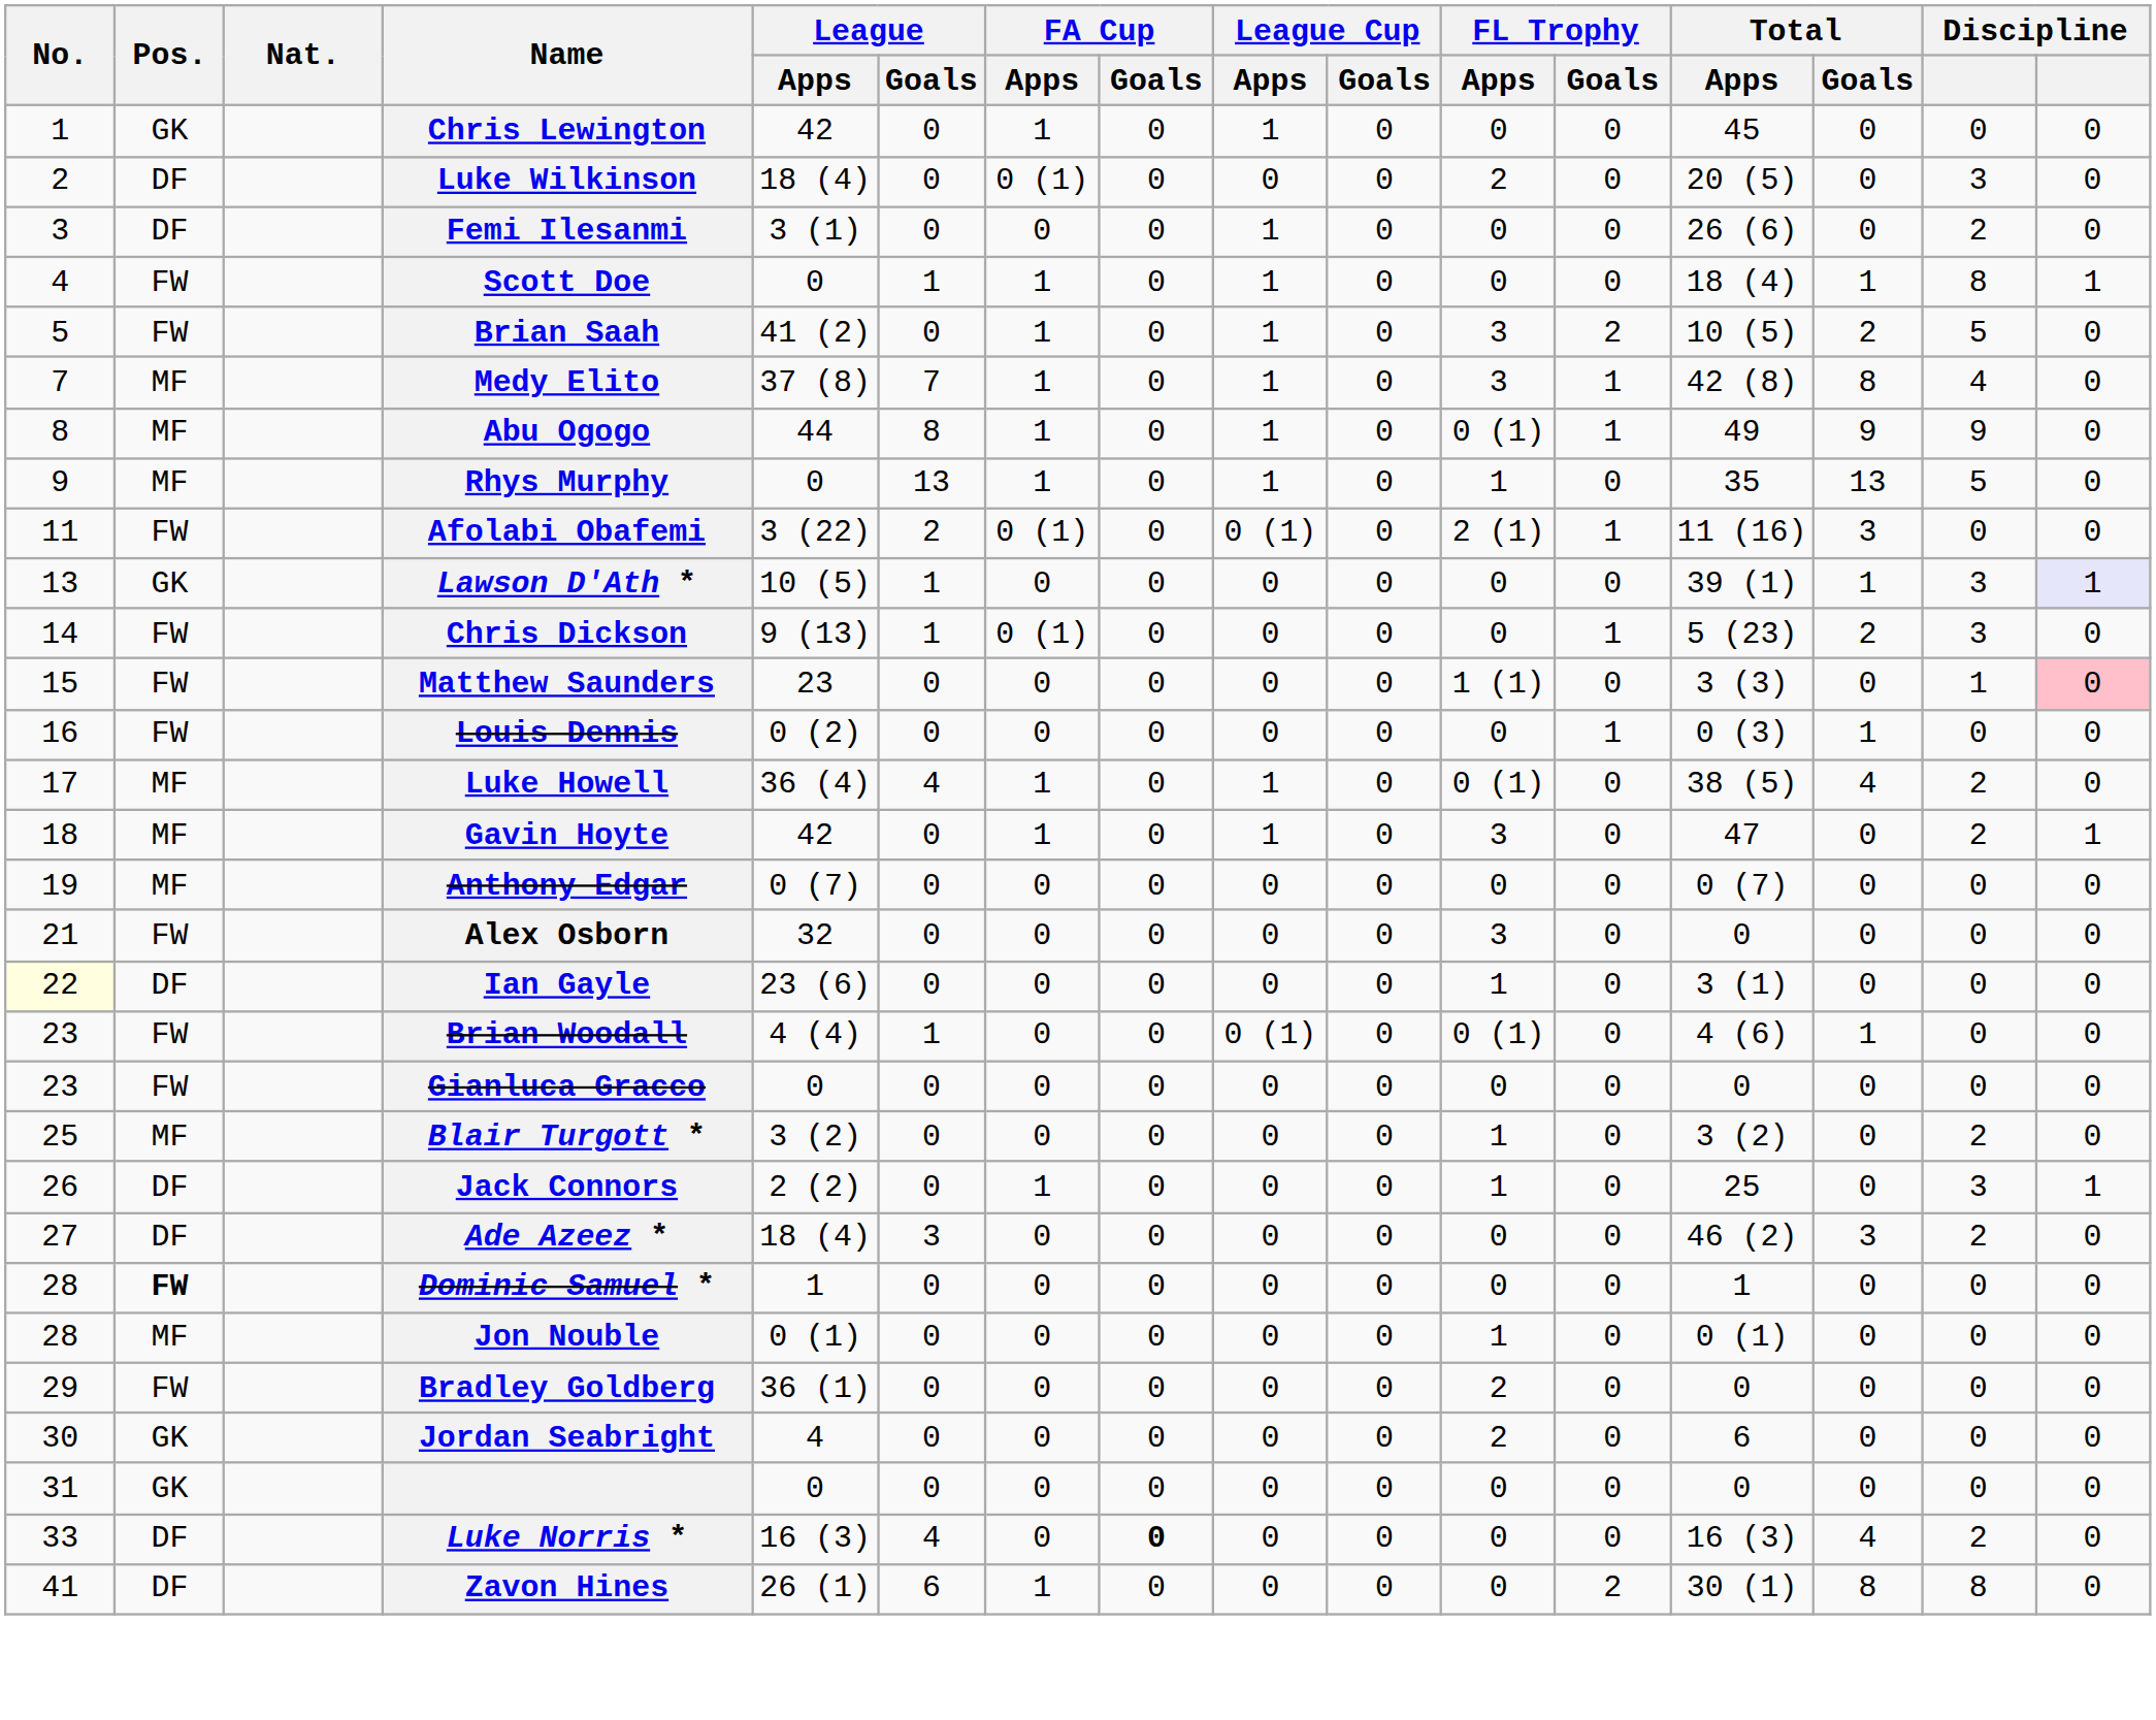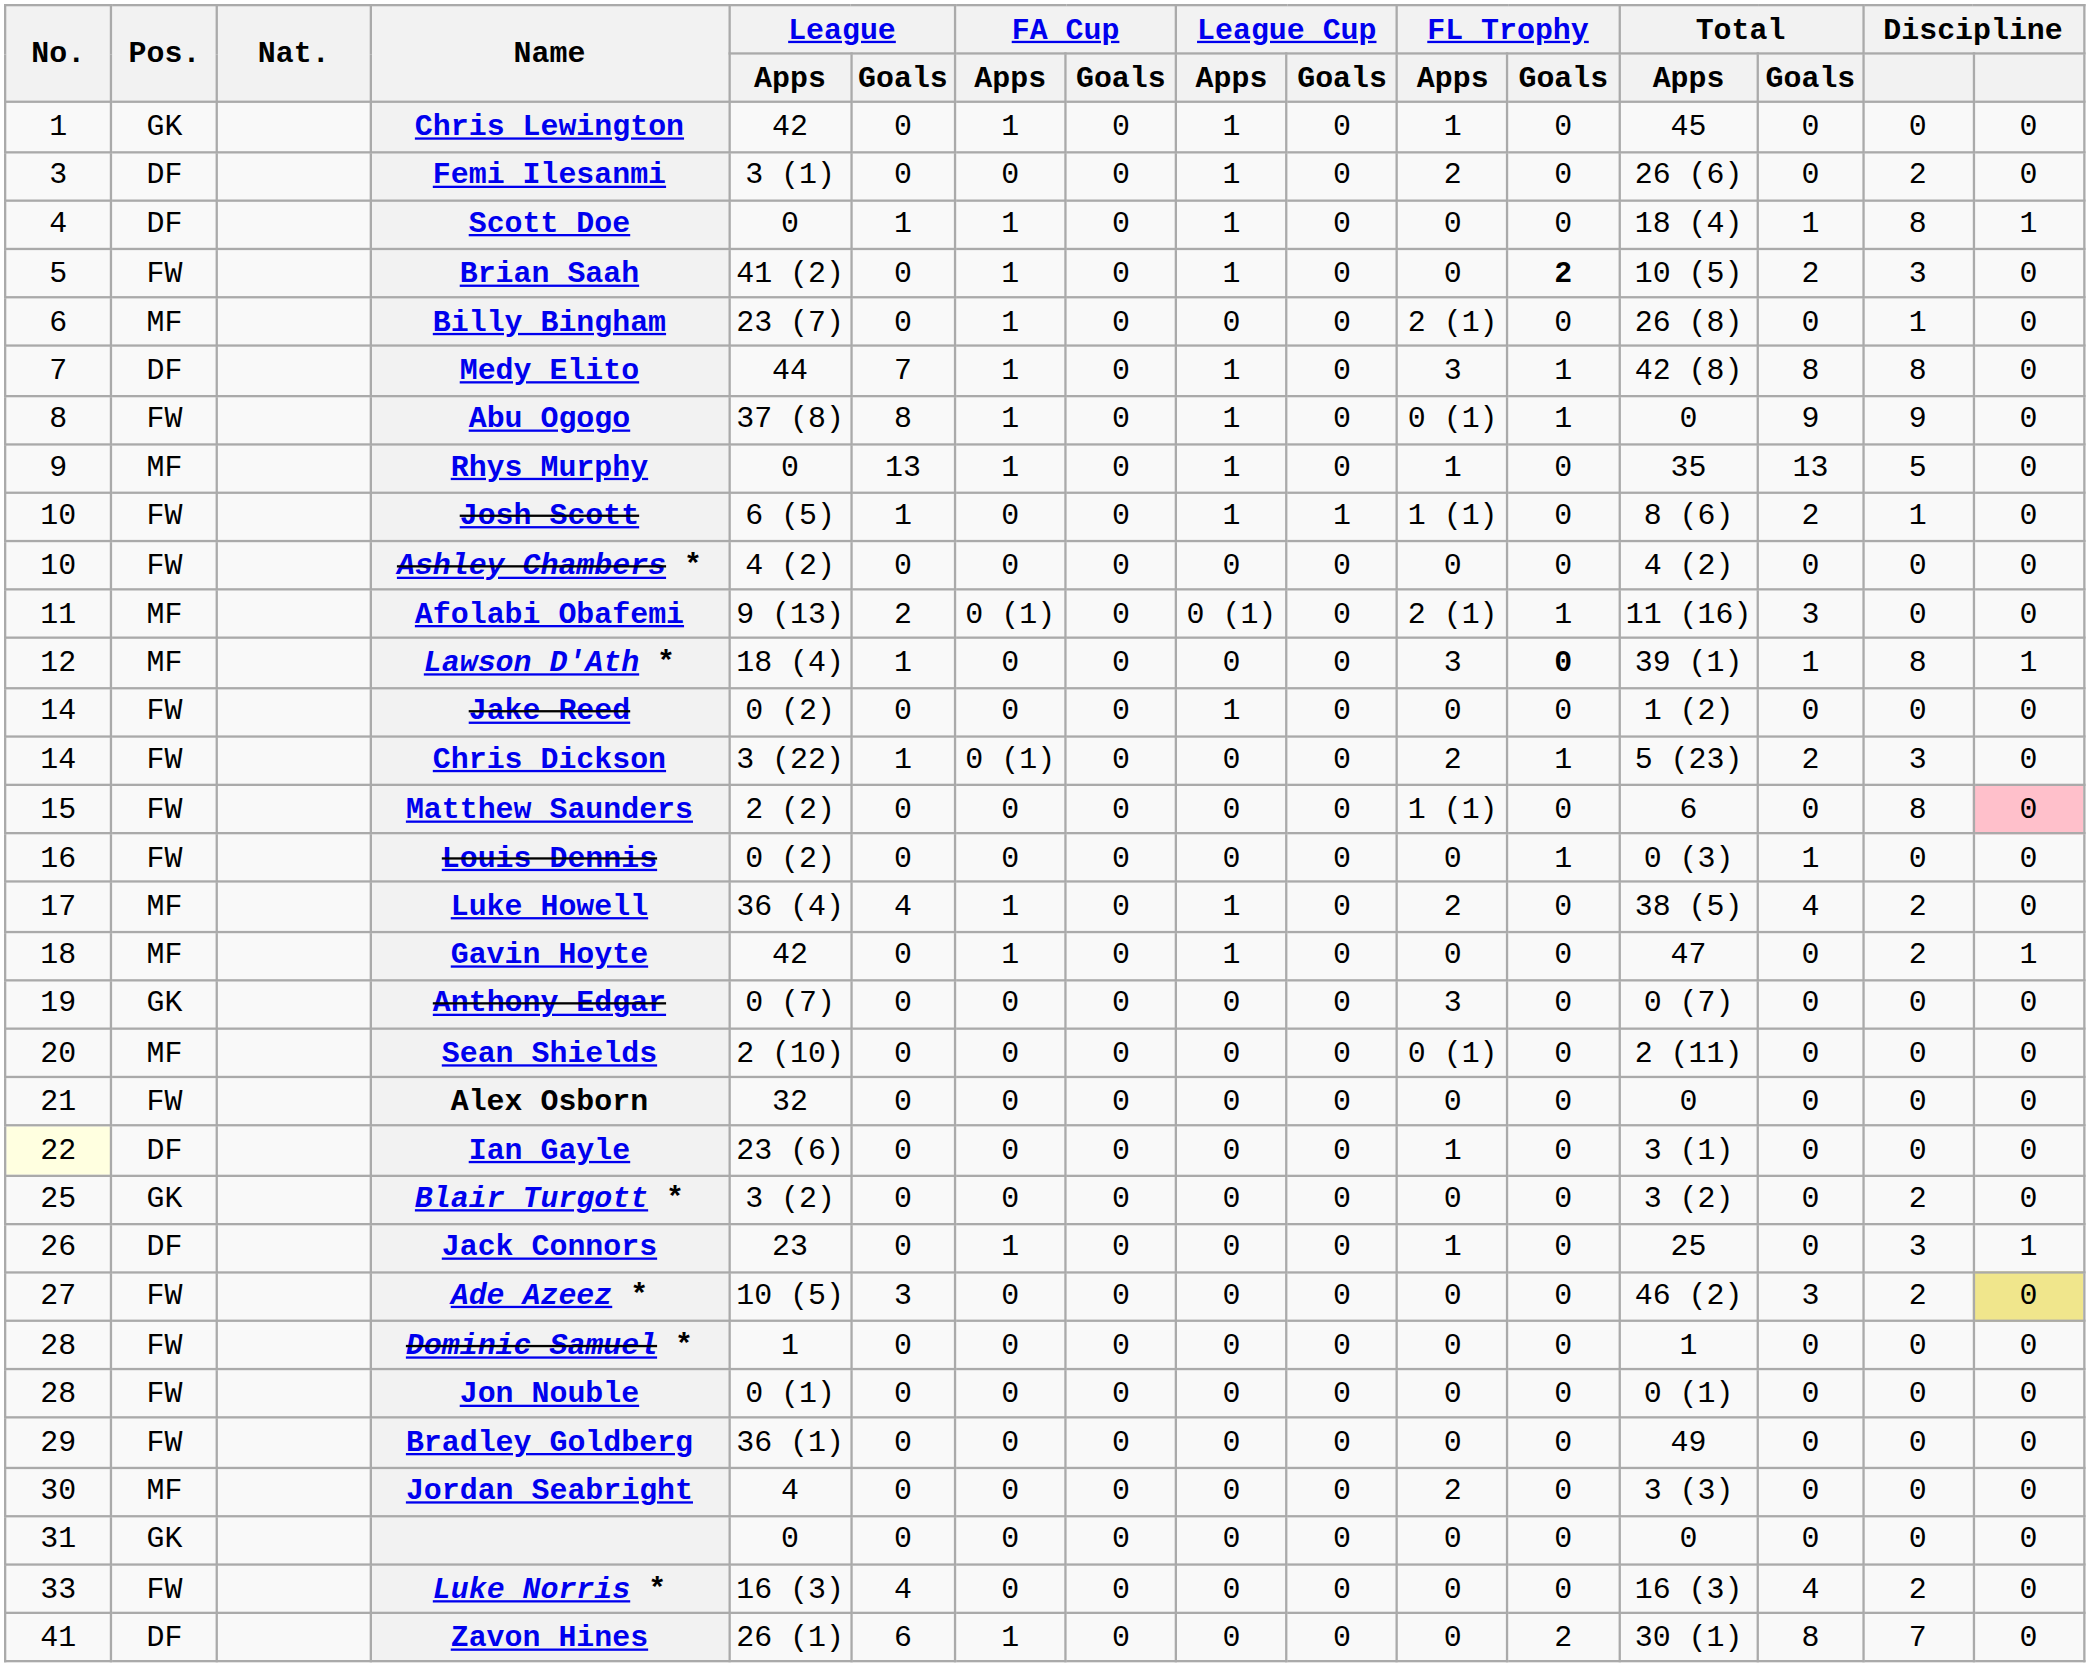Chris Lewington | FL Trophy / Apps: 0 -> 1
- row: 2 | DF | Luke Wilkinson | 18 (4) | 0 | 0 (1) | 0 | 0 | 0 | 2 | 0 | 20 (5) | 0 | 3 | 0
Femi Ilesanmi | FL Trophy / Apps: 0 -> 2
Scott Doe | Pos.: FW -> DF
Brian Saah | FL Trophy / Apps: 3 -> 0
Brian Saah | FL Trophy / Goals: normal -> bold
Brian Saah | column 15: 5 -> 3
+ row: 6 | MF | Billy Bingham | 23 (7) | 0 | 1 | 0 | 0 | 0 | 2 (1) | 0 | 26 (8) | 0 | 1 | 0
Medy Elito | Pos.: MF -> DF
Medy Elito | League / Apps: 37 (8) -> 44
Medy Elito | column 15: 4 -> 8
Abu Ogogo | Pos.: MF -> FW
Abu Ogogo | League / Apps: 44 -> 37 (8)
Abu Ogogo | Total / Apps: 49 -> 0
+ row: 10 | FW | Josh Scott | 6 (5) | 1 | 0 | 0 | 1 | 1 | 1 (1) | 0 | 8 (6) | 2 | 1 | 0
+ row: 10 | FW | Ashley Chambers * | 4 (2) | 0 | 0 | 0 | 0 | 0 | 0 | 0 | 4 (2) | 0 | 0 | 0
Afolabi Obafemi | Pos.: FW -> MF
Afolabi Obafemi | League / Apps: 3 (22) -> 9 (13)
Lawson D'Ath * | No.: 13 -> 12
Lawson D'Ath * | Pos.: GK -> MF
Lawson D'Ath * | League / Apps: 10 (5) -> 18 (4)
Lawson D'Ath * | FL Trophy / Apps: 0 -> 3
Lawson D'Ath * | FL Trophy / Goals: normal -> bold
Lawson D'Ath * | column 15: 3 -> 8
Lawson D'Ath * | column 16: lavender background -> no background
+ row: 14 | FW | Jake Reed | 0 (2) | 0 | 0 | 0 | 1 | 0 | 0 | 0 | 1 (2) | 0 | 0 | 0
Chris Dickson | League / Apps: 9 (13) -> 3 (22)
Chris Dickson | FL Trophy / Apps: 0 -> 2
Matthew Saunders | League / Apps: 23 -> 2 (2)
Matthew Saunders | Total / Apps: 3 (3) -> 6
Matthew Saunders | column 15: 1 -> 8
Luke Howell | FL Trophy / Apps: 0 (1) -> 2
Gavin Hoyte | FL Trophy / Apps: 3 -> 0
Anthony Edgar | Pos.: MF -> GK
Anthony Edgar | FL Trophy / Apps: 0 -> 3
+ row: 20 | MF | Sean Shields | 2 (10) | 0 | 0 | 0 | 0 | 0 | 0 (1) | 0 | 2 (11) | 0 | 0 | 0
Alex Osborn | FL Trophy / Apps: 3 -> 0
- row: 23 | FW | Brian Woodall | 4 (4) | 1 | 0 | 0 | 0 (1) | 0 | 0 (1) | 0 | 4 (6) | 1 | 0 | 0
- row: 23 | FW | Gianluca Gracco | 0 | 0 | 0 | 0 | 0 | 0 | 0 | 0 | 0 | 0 | 0 | 0
Blair Turgott * | Pos.: MF -> GK
Blair Turgott * | FL Trophy / Apps: 1 -> 0
Jack Connors | League / Apps: 2 (2) -> 23
Ade Azeez * | Pos.: DF -> FW
Ade Azeez * | League / Apps: 18 (4) -> 10 (5)
Ade Azeez * | column 16: no background -> khaki background
Dominic Samuel * | Pos.: bold -> normal
Jon Nouble | Pos.: MF -> FW
Jon Nouble | FL Trophy / Apps: 1 -> 0
Bradley Goldberg | FL Trophy / Apps: 2 -> 0
Bradley Goldberg | Total / Apps: 0 -> 49
Jordan Seabright | Pos.: GK -> MF
Jordan Seabright | Total / Apps: 6 -> 3 (3)
Luke Norris * | Pos.: DF -> FW
Luke Norris * | FA Cup / Goals: bold -> normal
Zavon Hines | column 15: 8 -> 7
